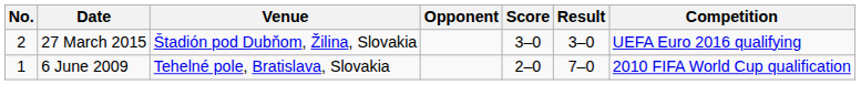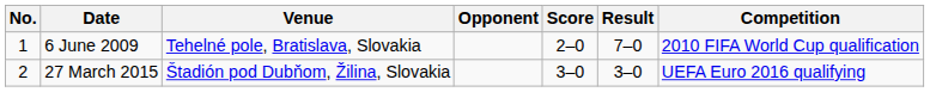rows swapped: 6 June 2009 <-> 27 March 2015
